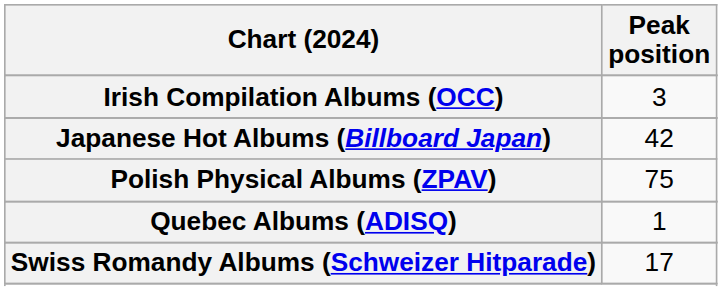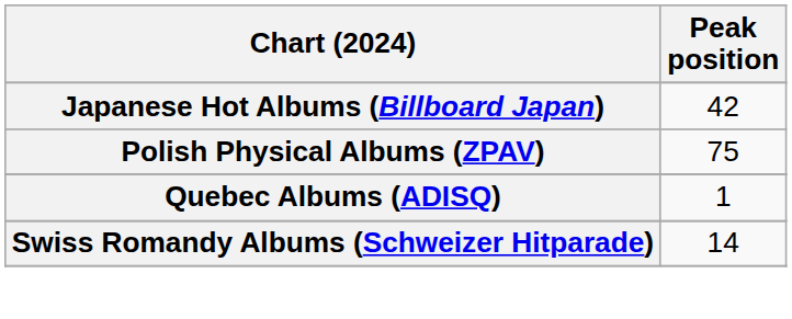- row: Irish Compilation Albums (OCC) | 3
Swiss Romandy Albums (Schweizer Hitparade) | Peak position: 17 -> 14
